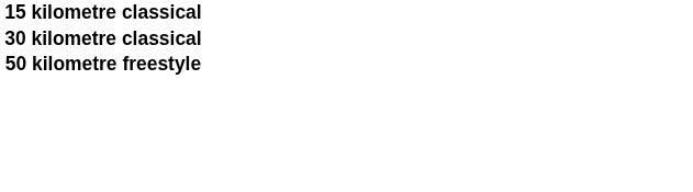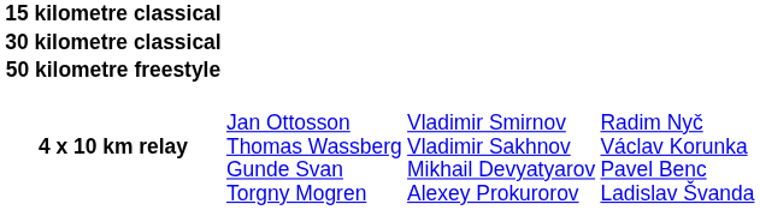+ row: 4 x 10 km relay | Jan Ottosson Thomas Wassberg Gunde Svan Torgny Mogren | Vladimir Smirnov Vladimir Sakhnov Mikhail Devyatyarov Alexey Prokurorov | Radim Nyč Václav Korunka Pavel Benc Ladislav Švanda
